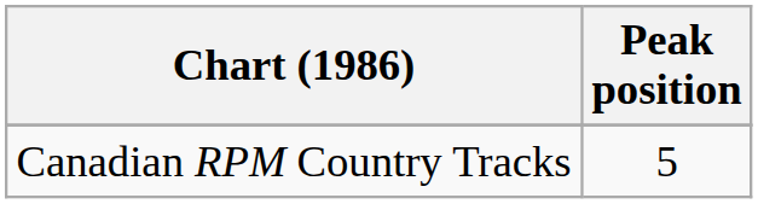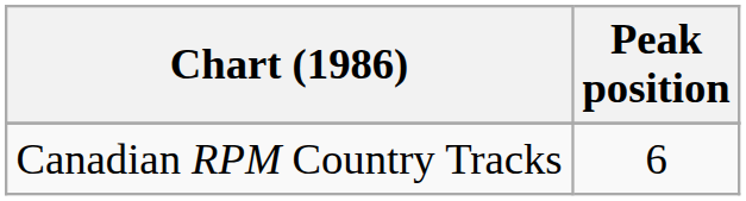Canadian RPM Country Tracks | Peak position: 5 -> 6
